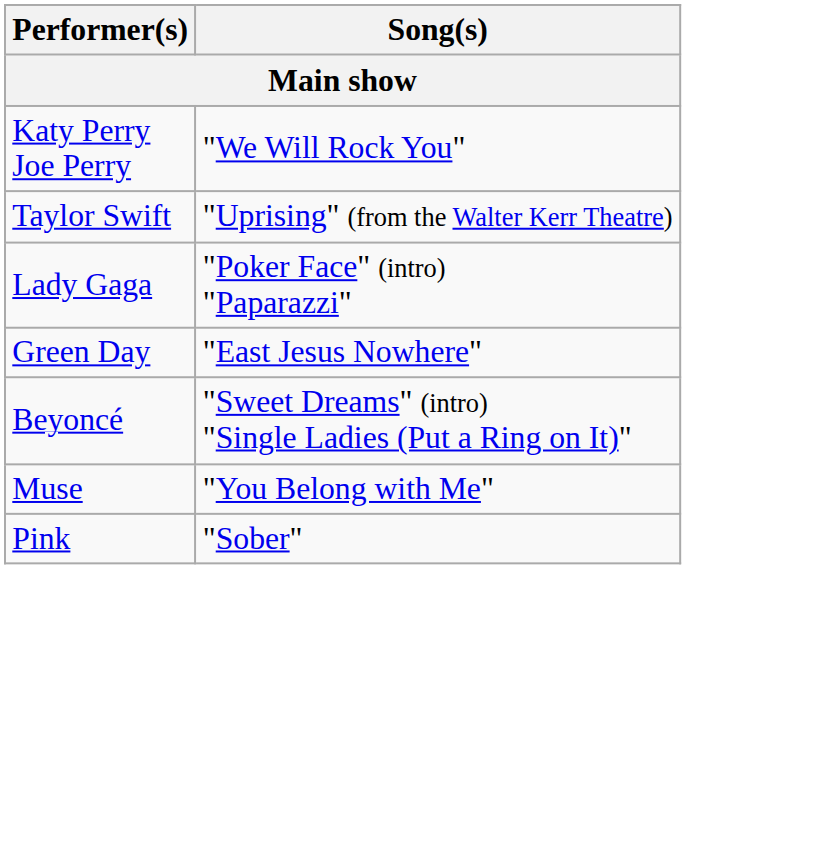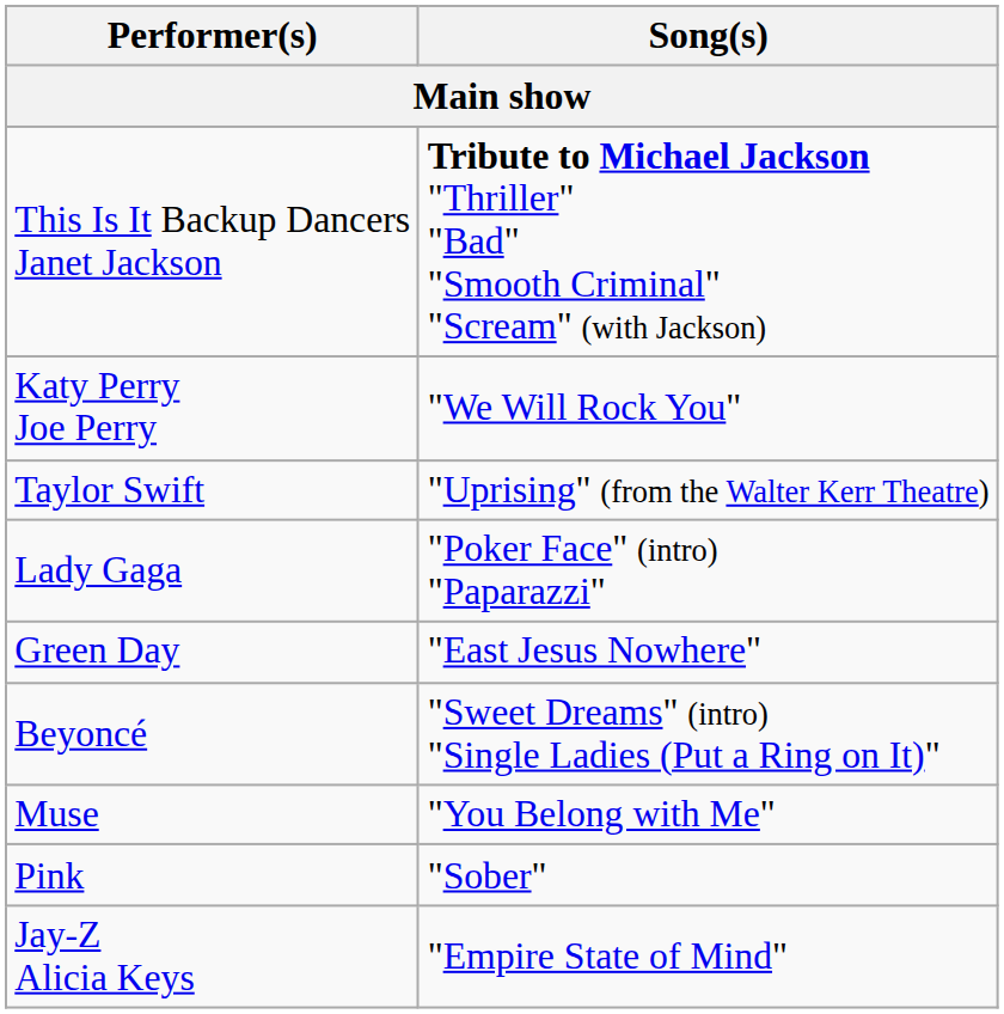+ row: This Is It Backup Dancers Janet Jackson | Tribute to Michael Jackson "Thriller" "Bad" "Smooth Criminal" "Scream" (with Jackson)
+ row: Jay-Z Alicia Keys | "Empire State of Mind"
